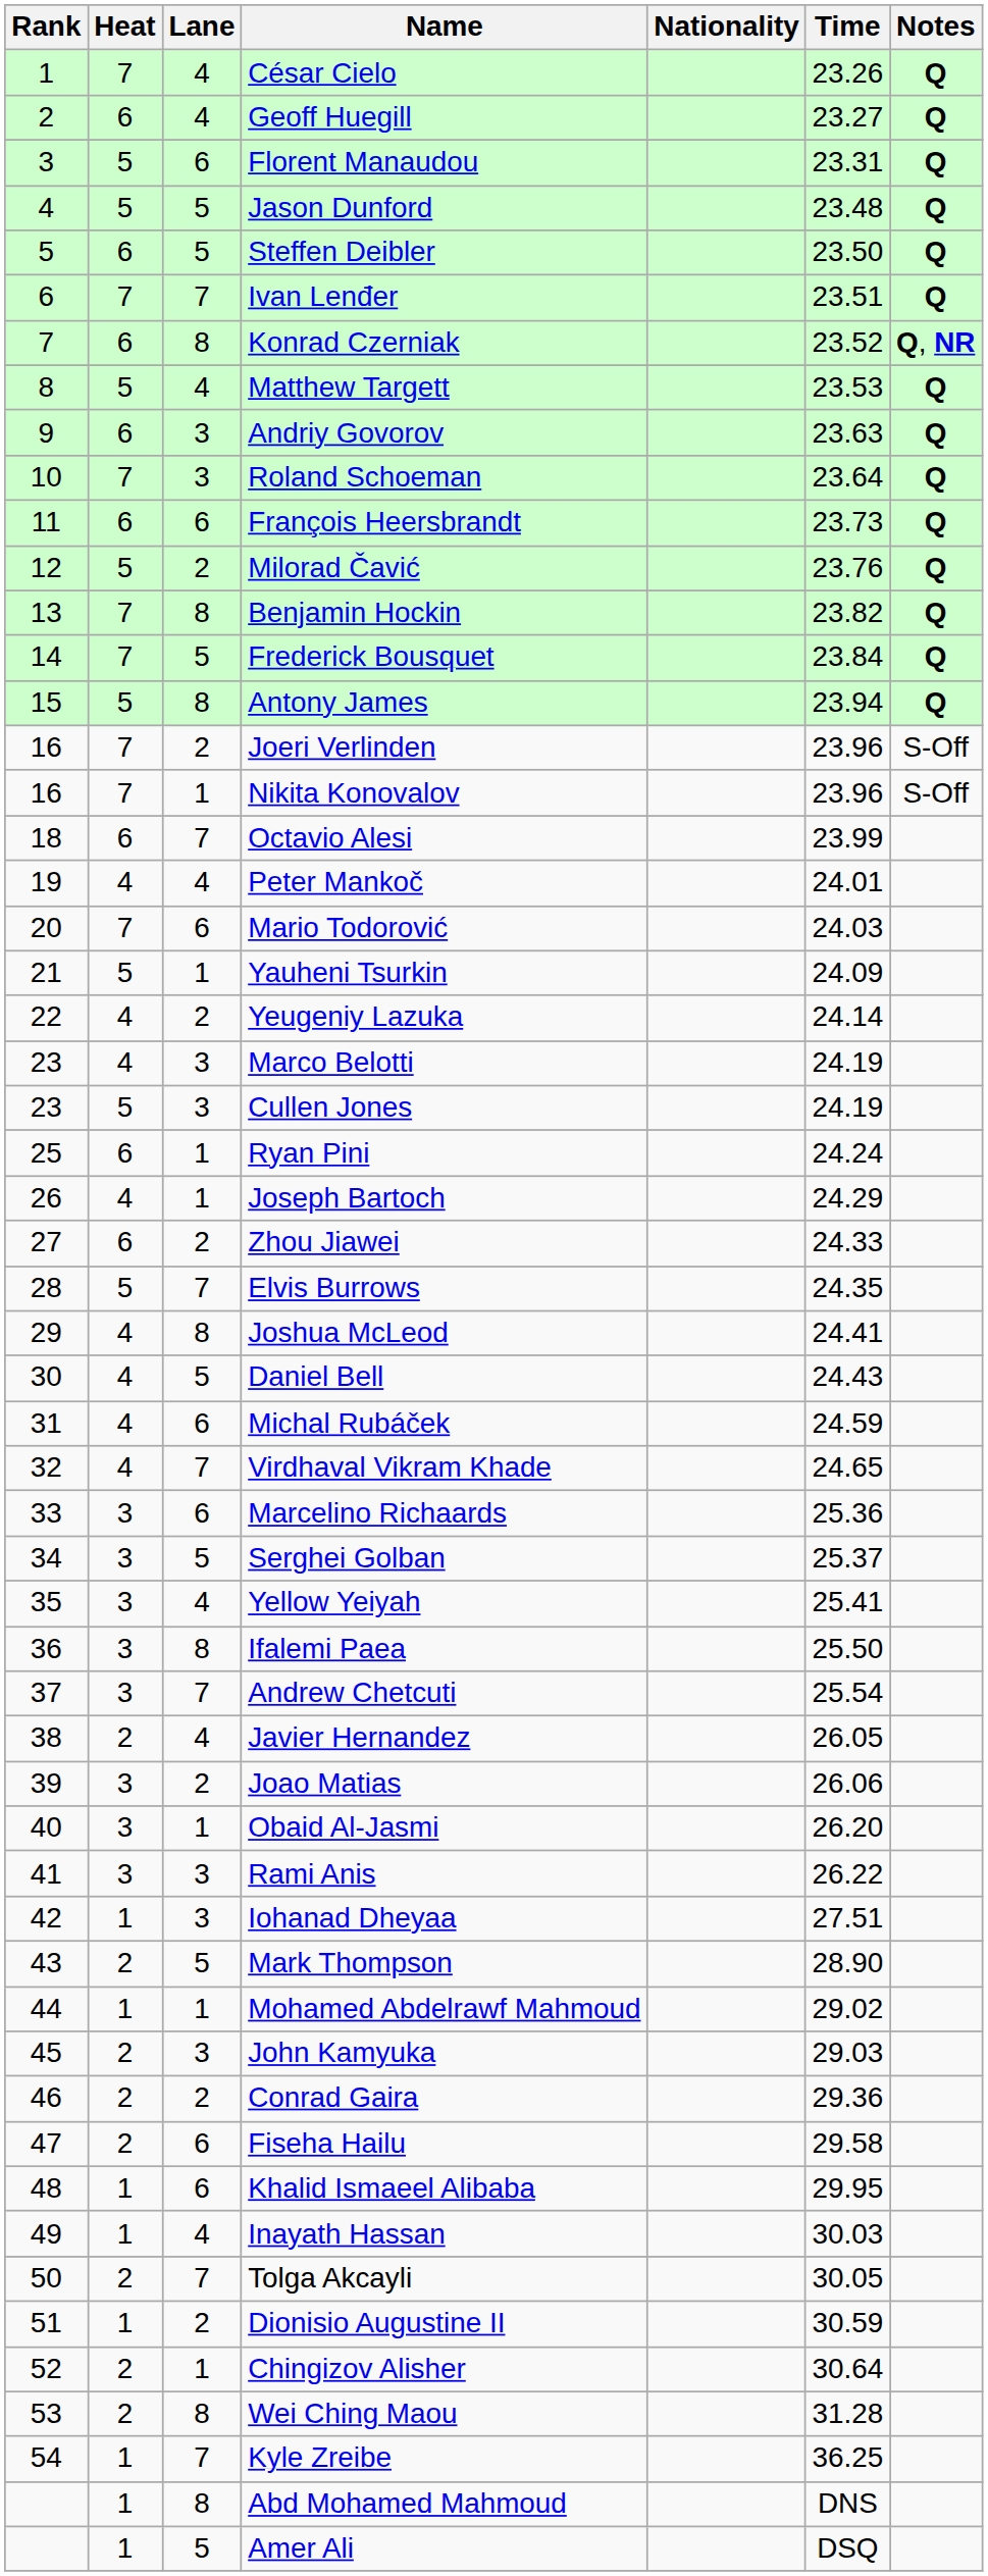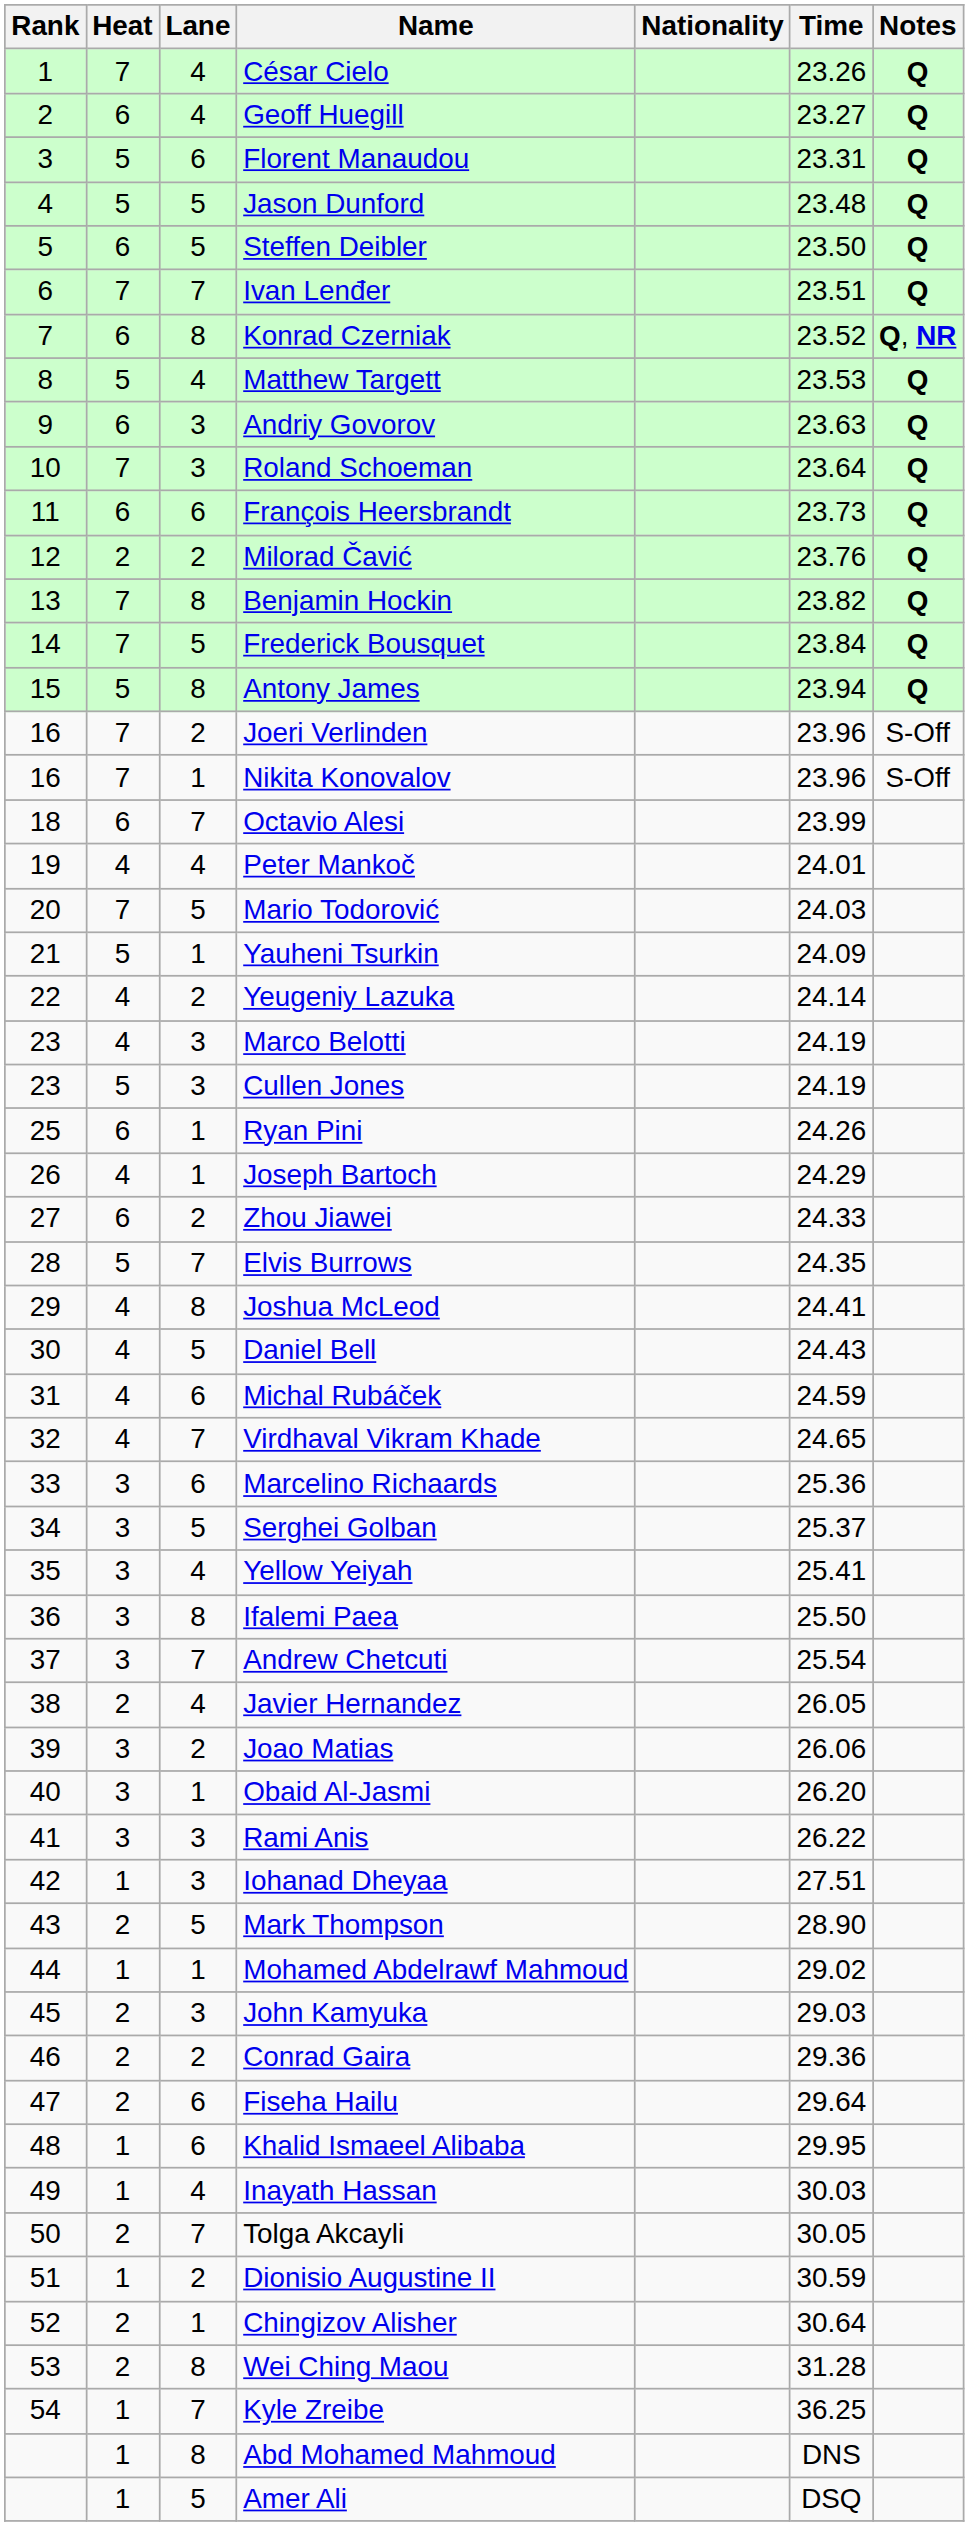Milorad Čavić | Heat: 5 -> 2
Mario Todorović | Lane: 6 -> 5
Ryan Pini | Time: 24.24 -> 24.26
Fiseha Hailu | Time: 29.58 -> 29.64
